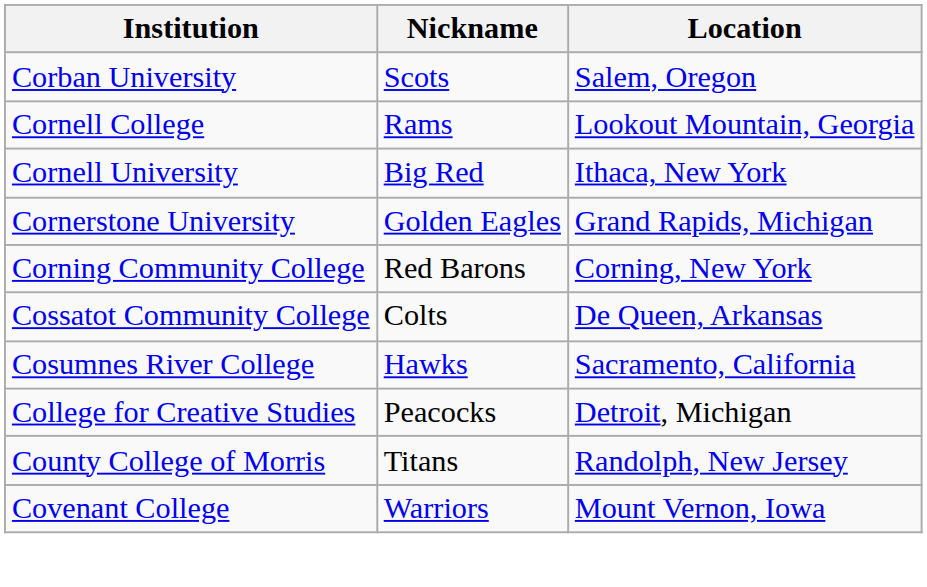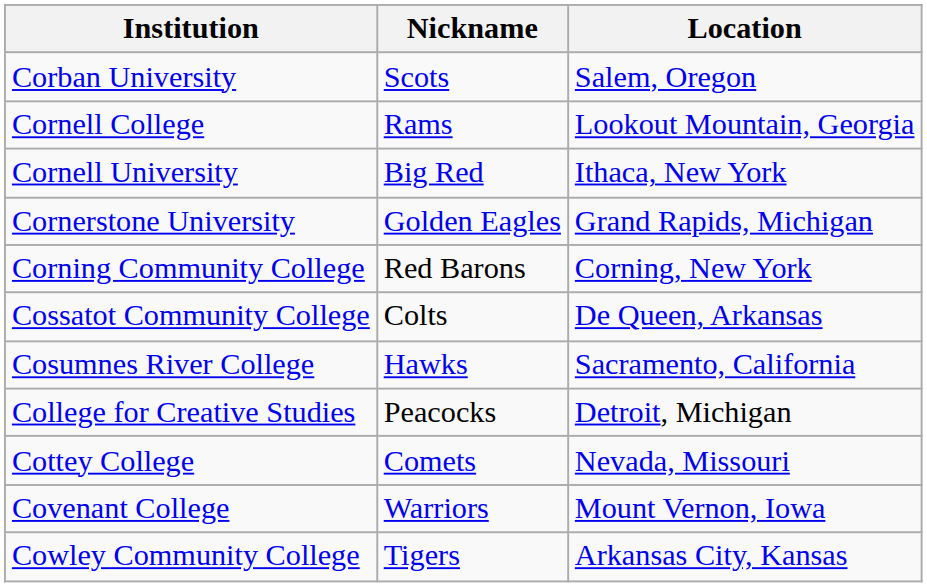+ row: Cottey College | Comets | Nevada, Missouri
- row: County College of Morris | Titans | Randolph, New Jersey
+ row: Cowley Community College | Tigers | Arkansas City, Kansas
